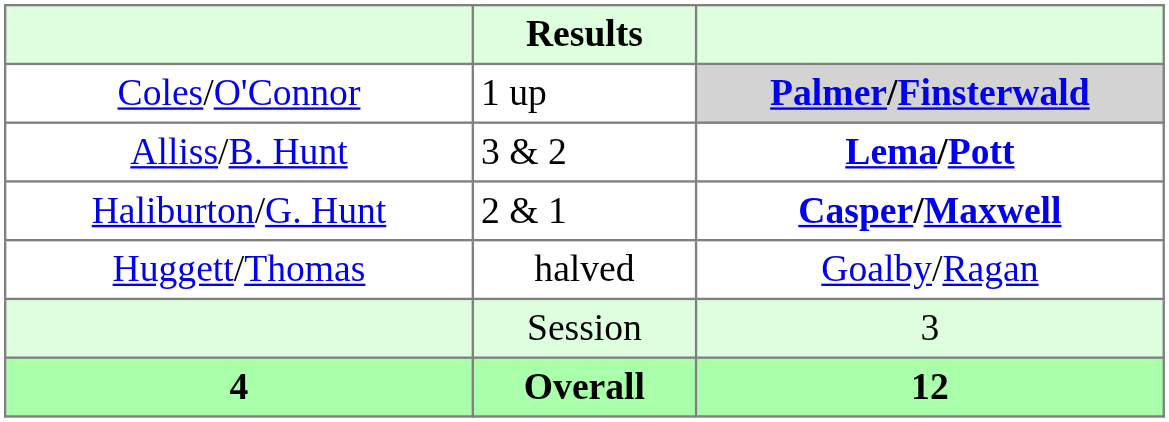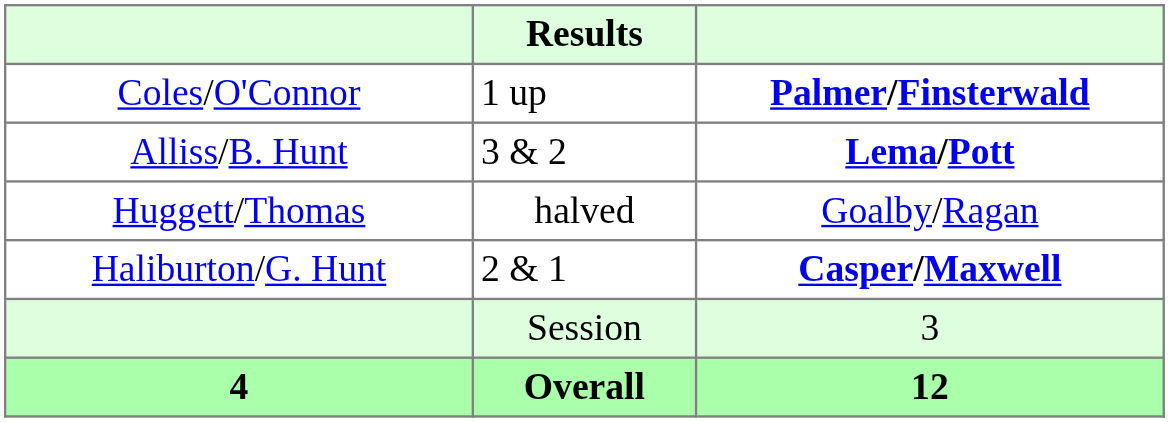Coles/O'Connor | column 3: lightgrey background -> no background
rows swapped: Haliburton/G. Hunt <-> Huggett/Thomas
